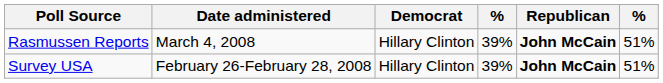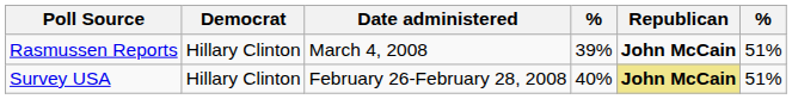columns swapped: Date administered <-> Democrat
Survey USA | column 4: 39% -> 40%
Survey USA | Republican: no background -> khaki background
